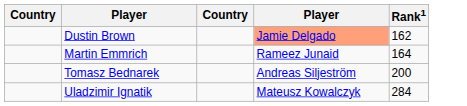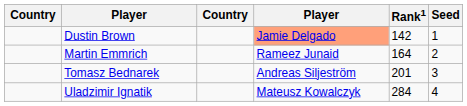+ column: Seed | 1 | 2 | 3 | 4
Dustin Brown | Rank1: 162 -> 142
Tomasz Bednarek | Rank1: 200 -> 201
